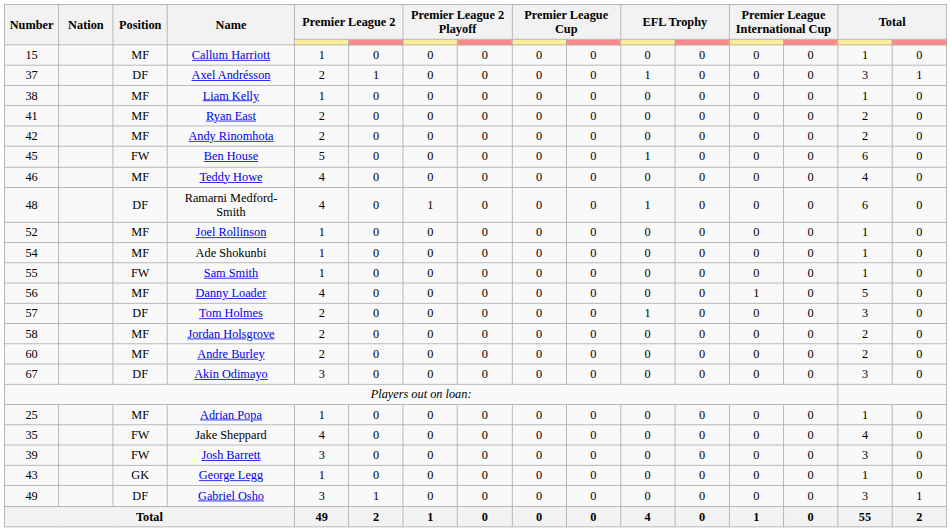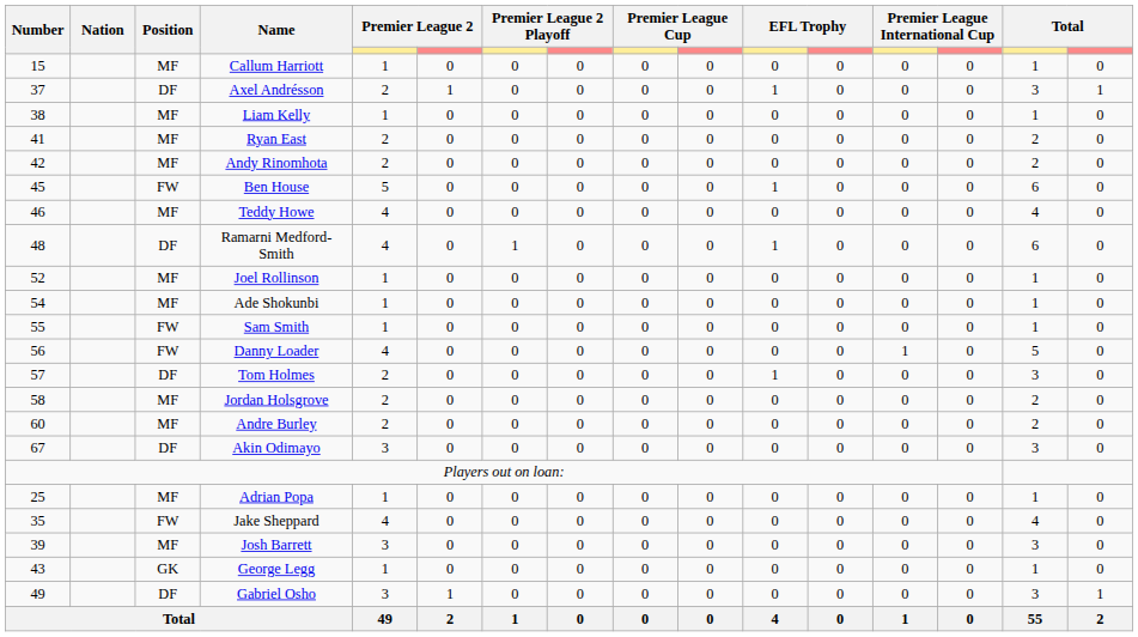Danny Loader | Position: MF -> FW
Josh Barrett | Position: FW -> MF
